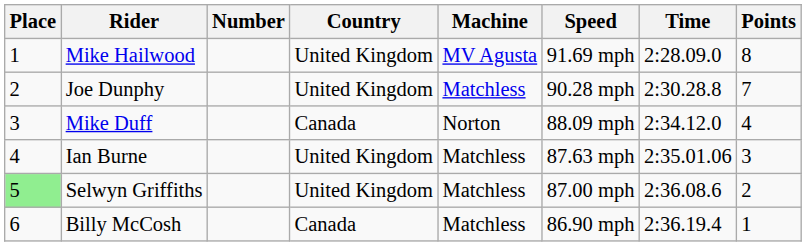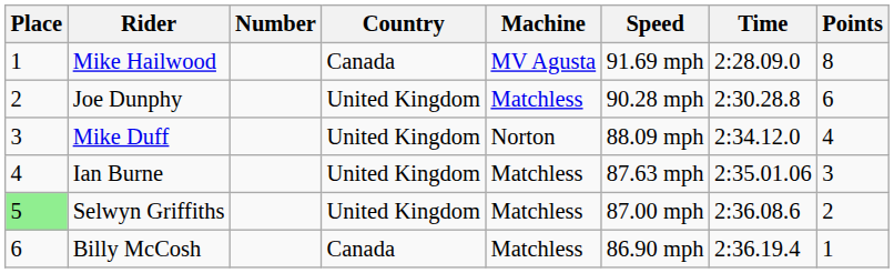Mike Hailwood | Country: United Kingdom -> Canada
Joe Dunphy | Points: 7 -> 6
Mike Duff | Country: Canada -> United Kingdom
